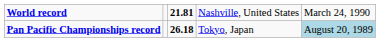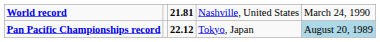Pan Pacific Championships record | column 3: 26.18 -> 22.12
